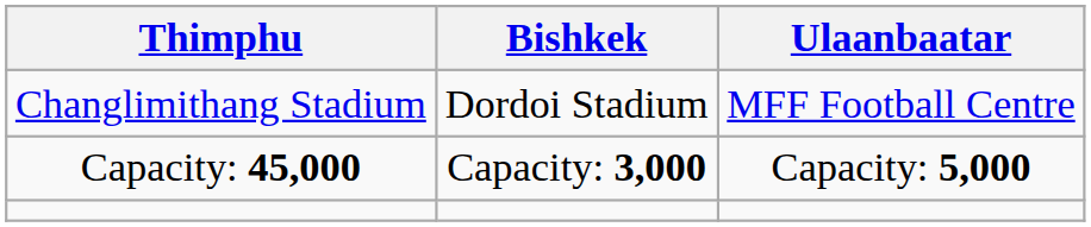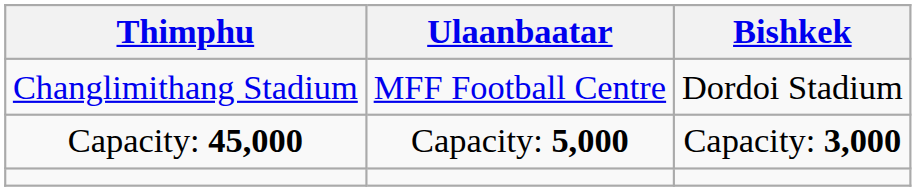columns swapped: Ulaanbaatar <-> Bishkek
